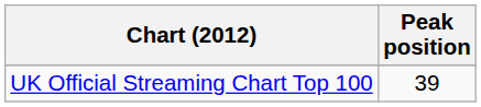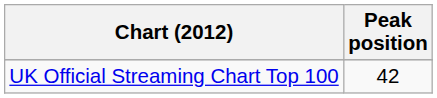UK Official Streaming Chart Top 100 | Peak position: 39 -> 42
